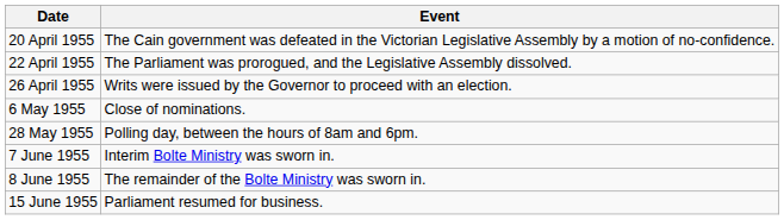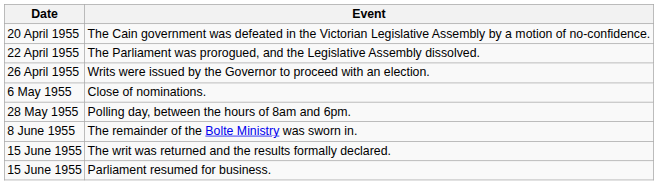- row: 7 June 1955 | Interim Bolte Ministry was sworn in.
+ row: 15 June 1955 | The writ was returned and the results formally declared.
